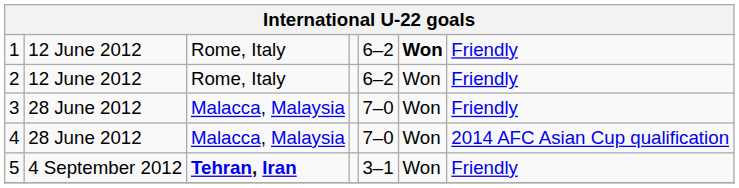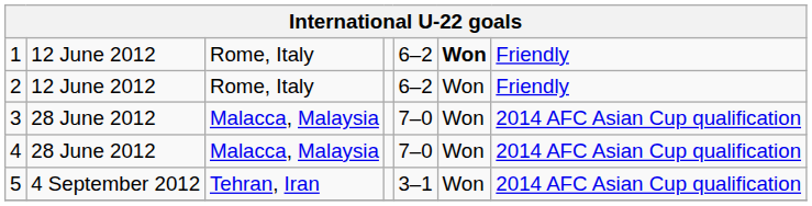3 | column 7: Friendly -> 2014 AFC Asian Cup qualification
5 | column 3: bold -> normal
5 | column 7: Friendly -> 2014 AFC Asian Cup qualification
